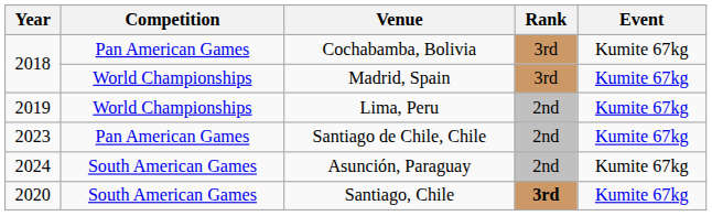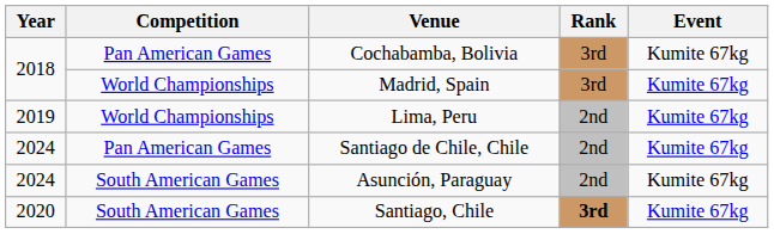Santiago de Chile, Chile | Year: 2023 -> 2024
